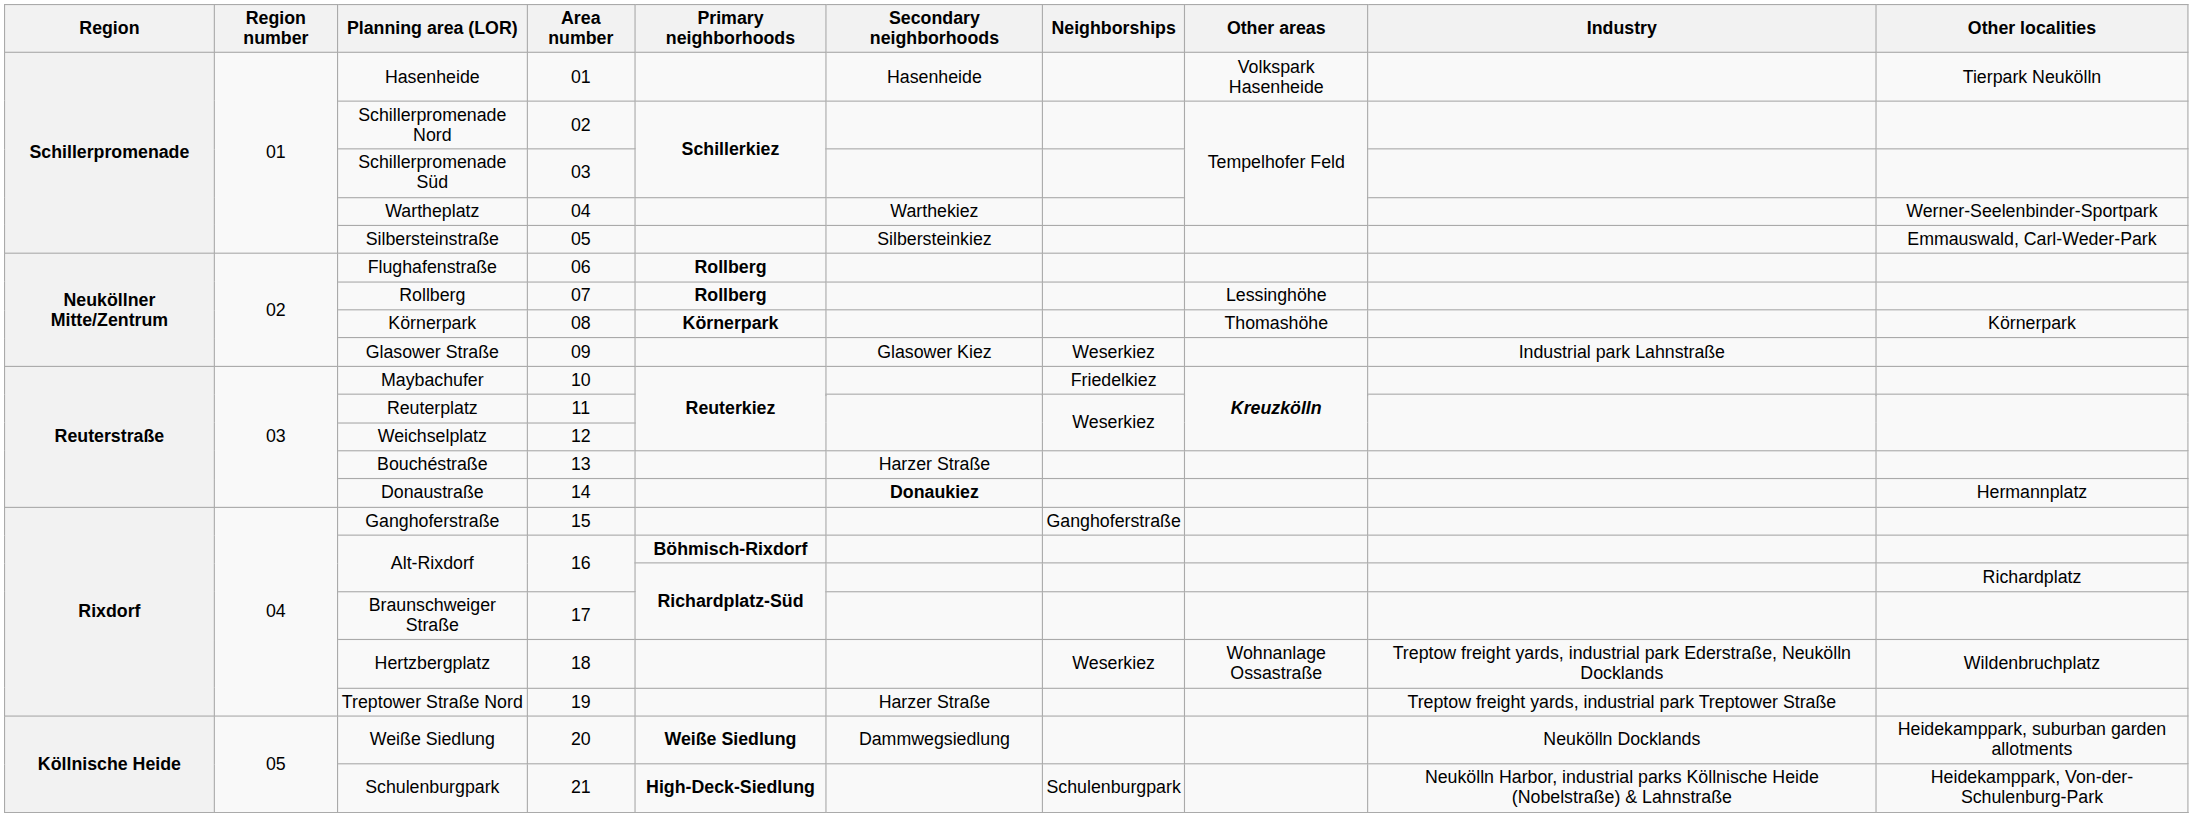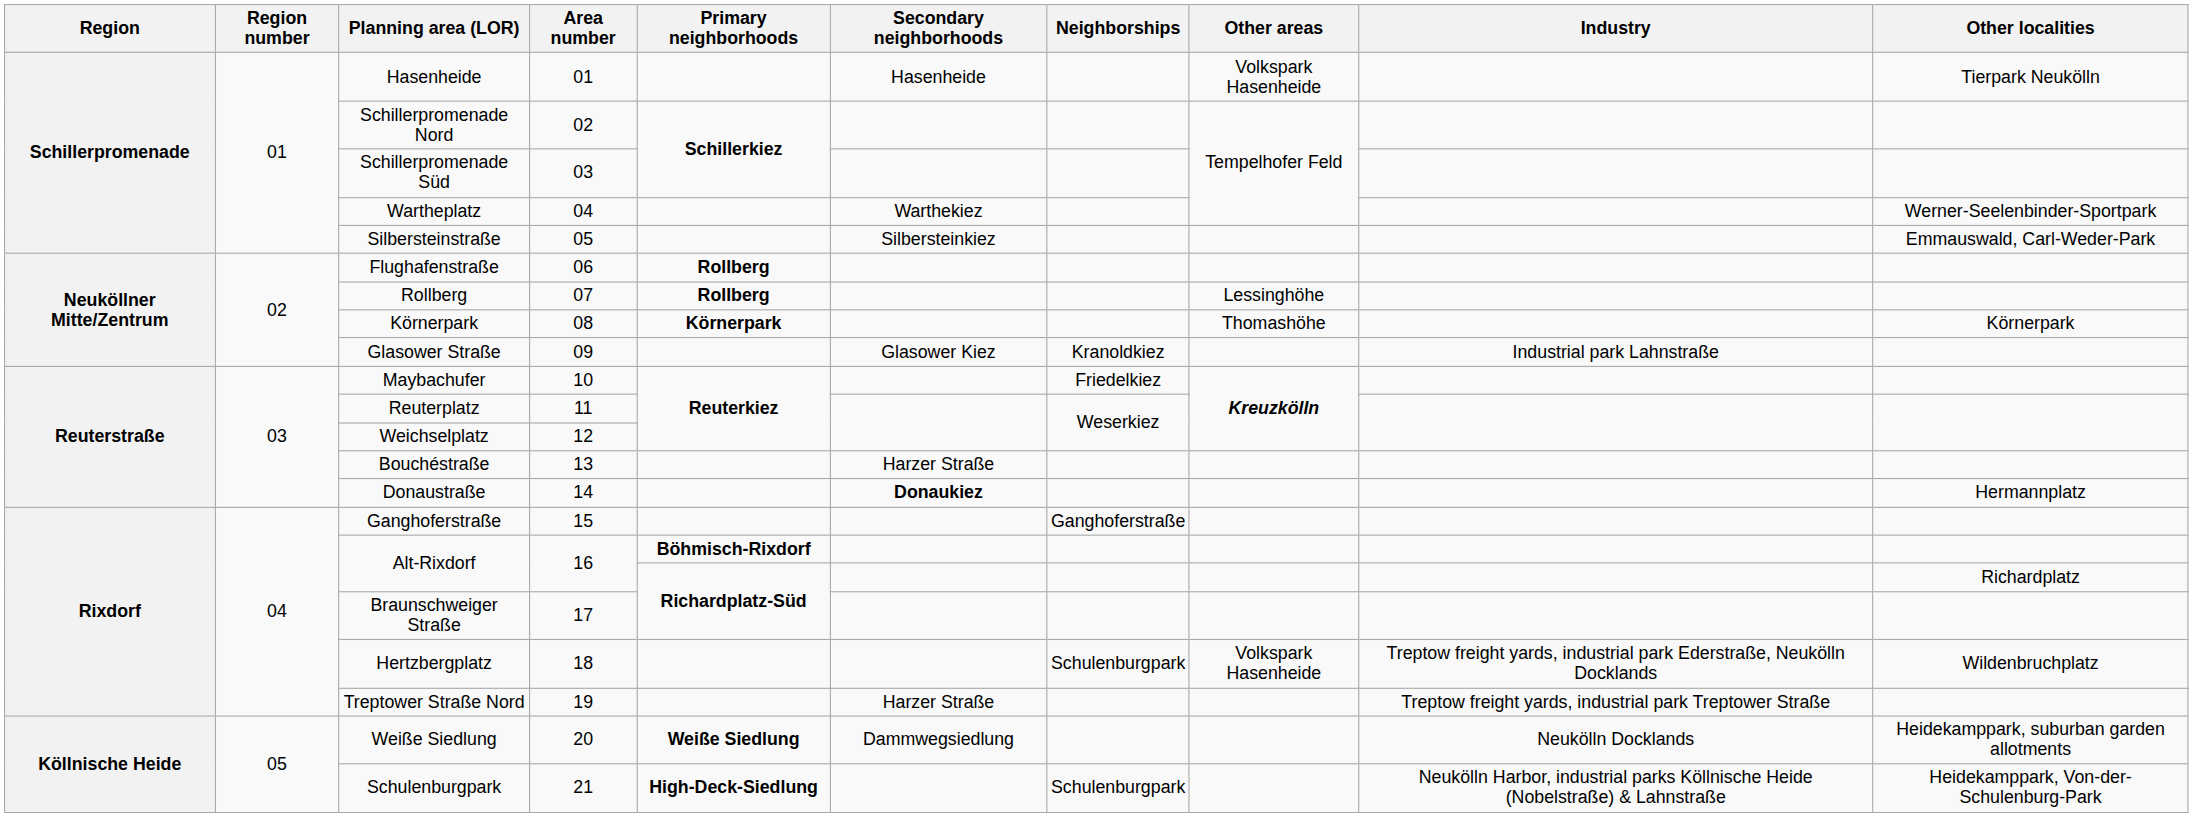Glasower Straße | Neighborships: Weserkiez -> Kranoldkiez
Hertzbergplatz | Neighborships: Weserkiez -> Schulenburgpark
Hertzbergplatz | Other areas: Wohnanlage Ossastraße -> Volkspark Hasenheide
